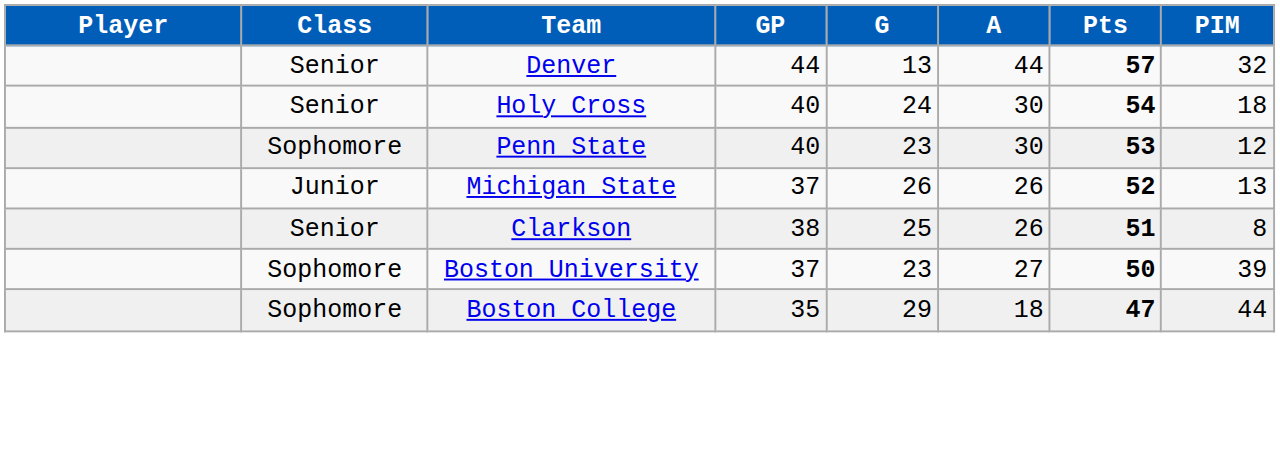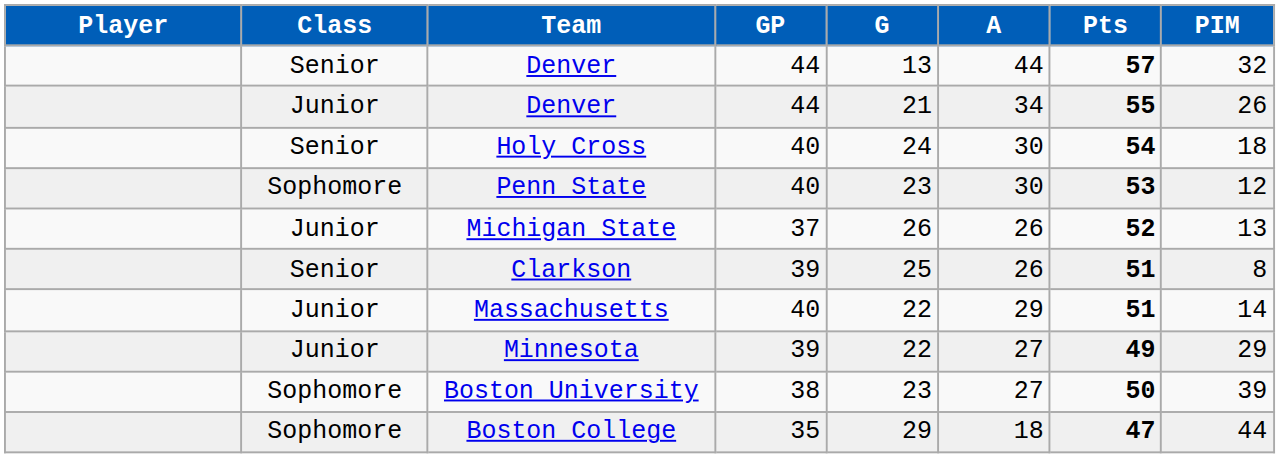+ row: Junior | Denver | 44 | 21 | 34 | 55 | 26
Clarkson | GP: 38 -> 39
+ row: Junior | Massachusetts | 40 | 22 | 29 | 51 | 14
+ row: Junior | Minnesota | 39 | 22 | 27 | 49 | 29
Boston University | GP: 37 -> 38
